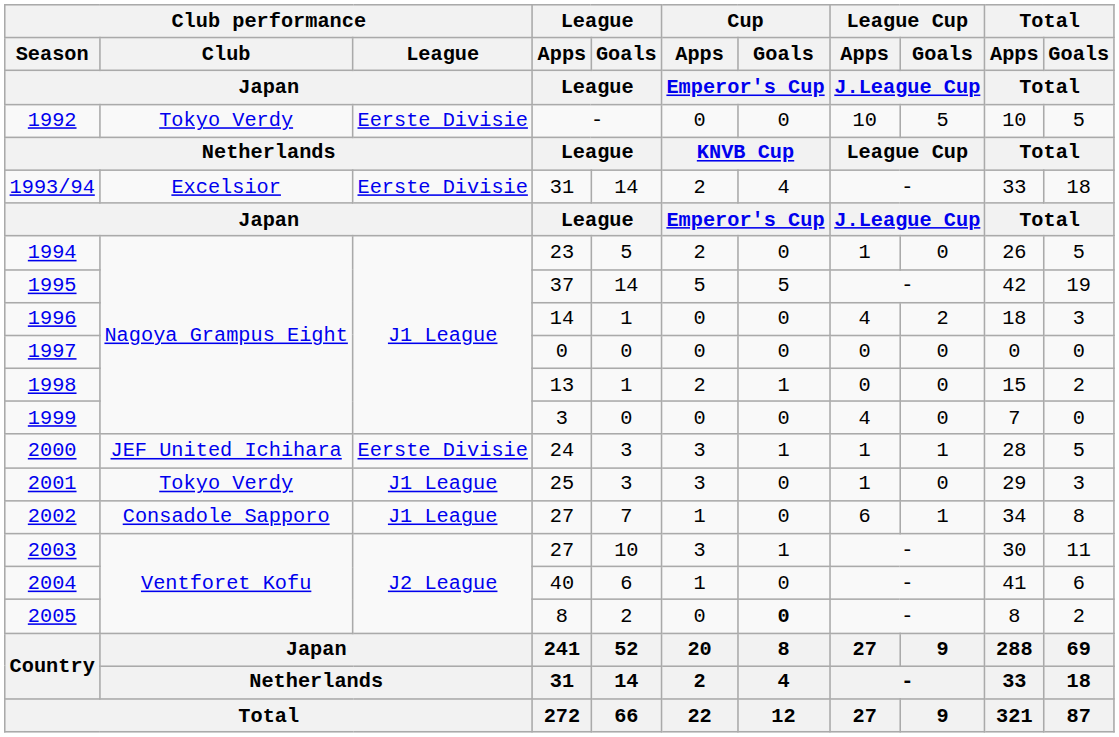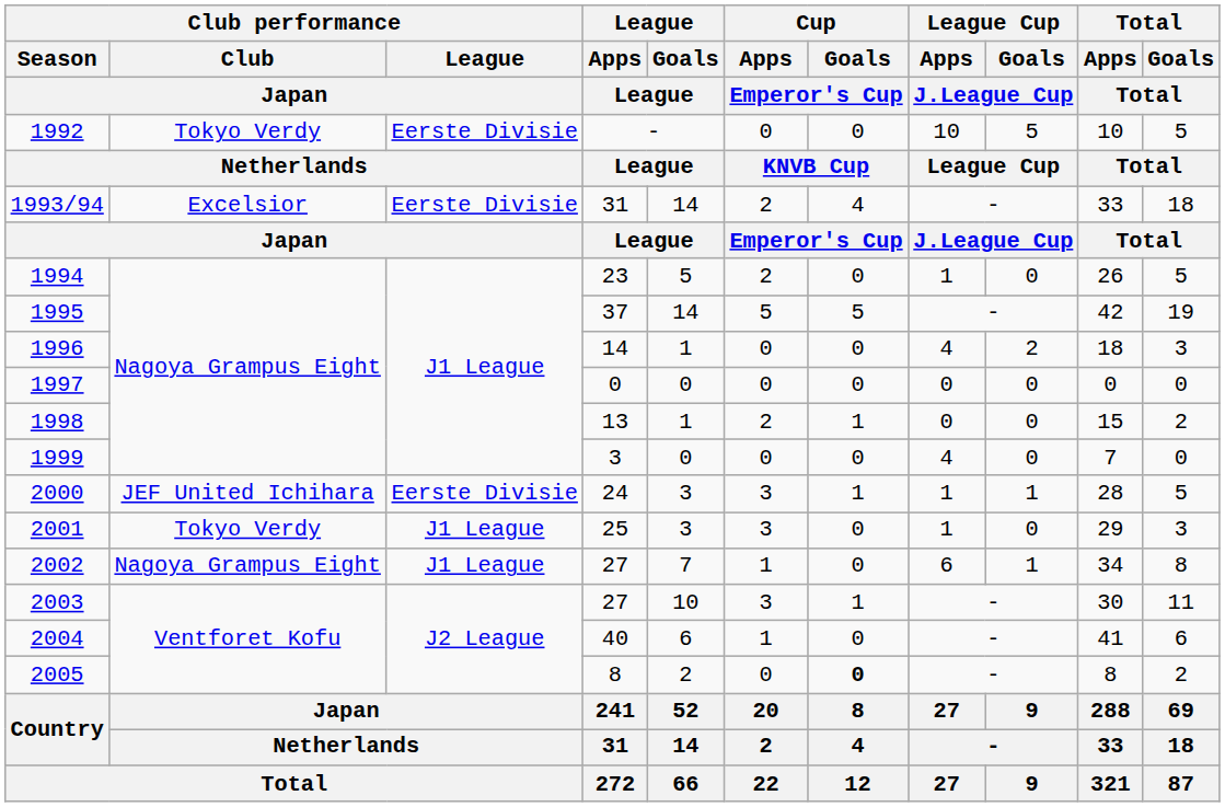2002 | Club performance / Club / Japan: Consadole Sapporo -> Nagoya Grampus Eight
